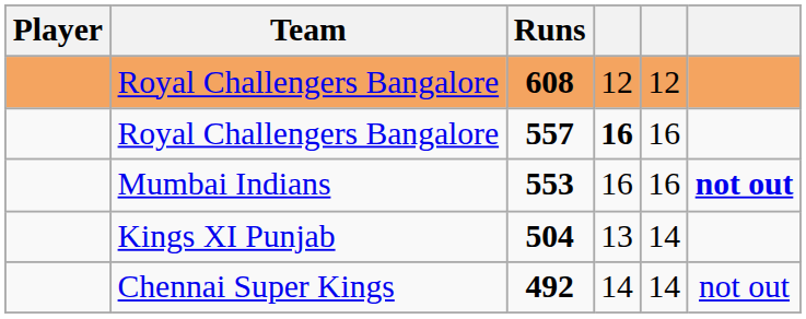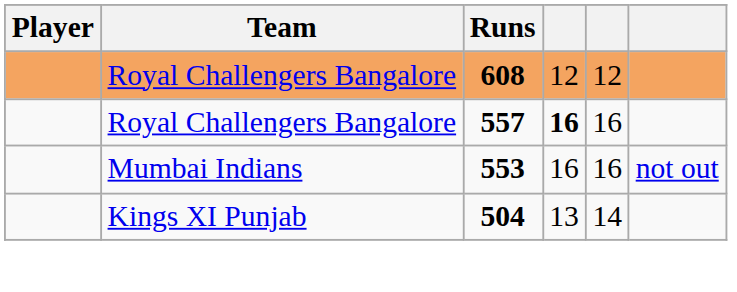553 | column 6: bold -> normal
- row: Chennai Super Kings | 492 | 14 | 14 | not out
